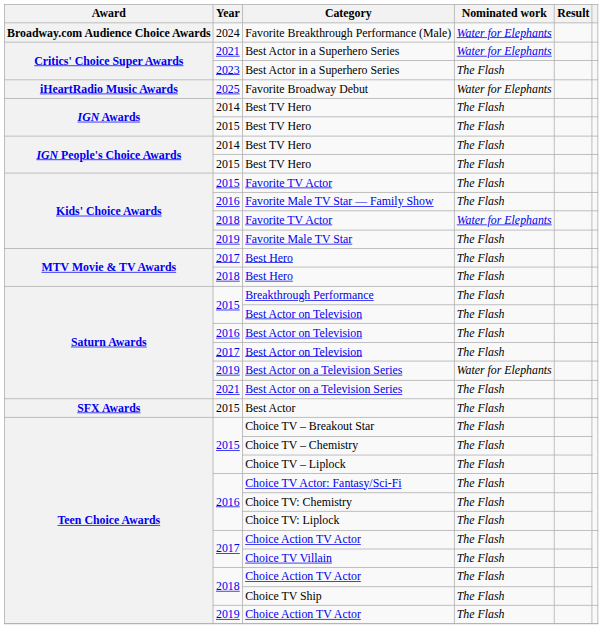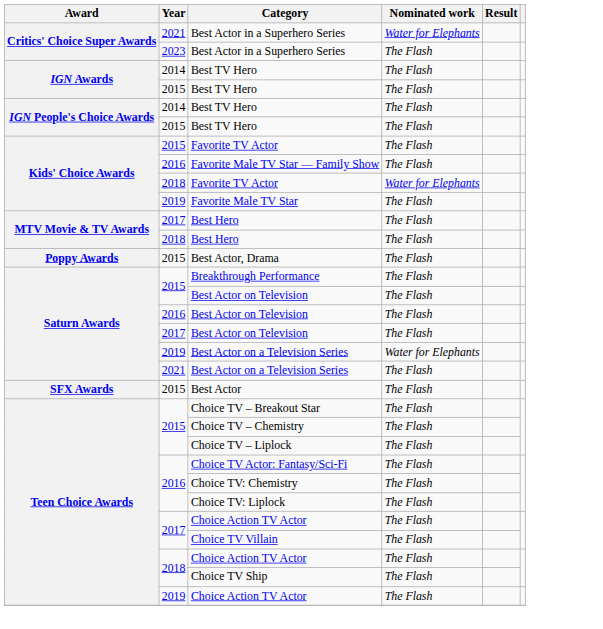- row: Broadway.com Audience Choice Awards | 2024 | Favorite Breakthrough Performance (Male) | Water for Elephants
- row: iHeartRadio Music Awards | 2025 | Favorite Broadway Debut | Water for Elephants
+ row: Poppy Awards | 2015 | Best Actor, Drama | The Flash
